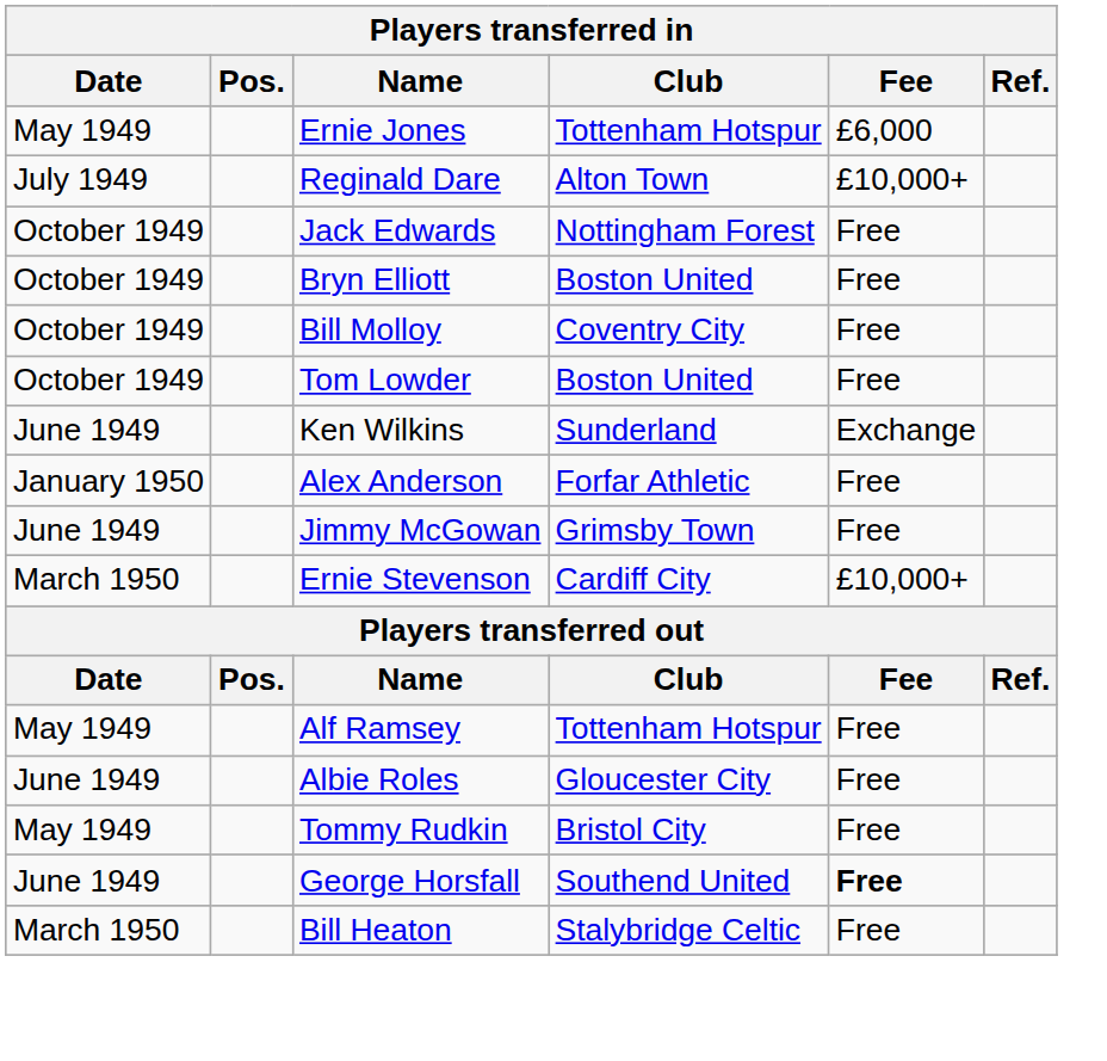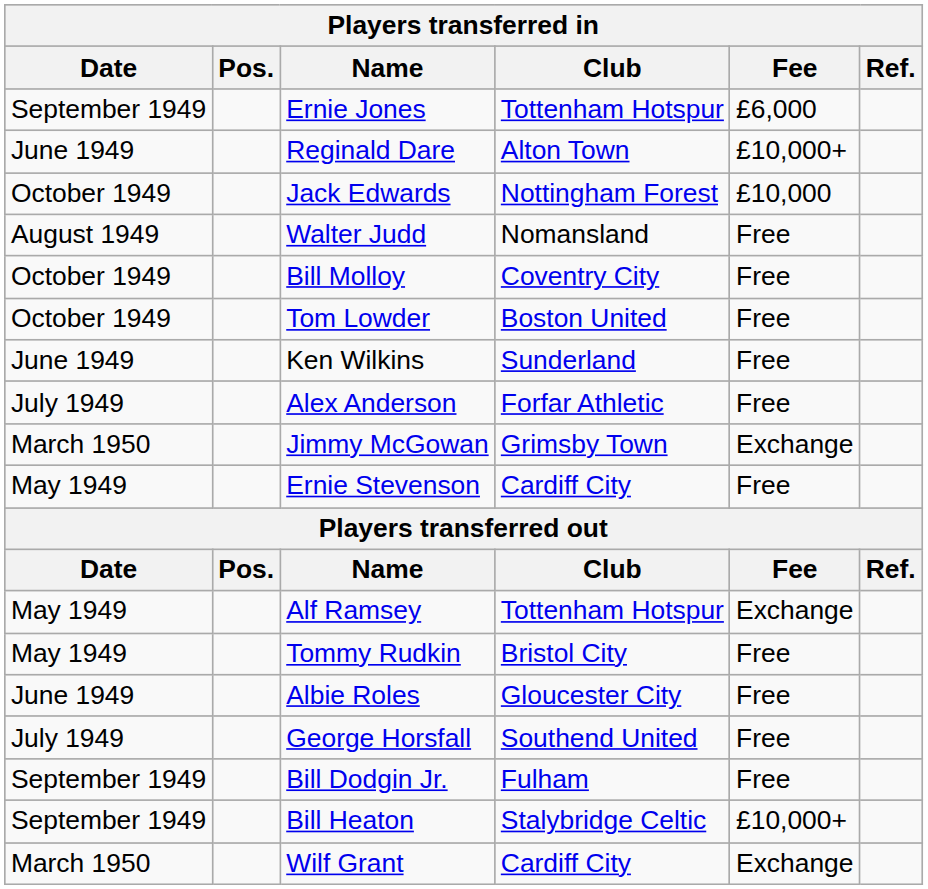Ernie Jones | Date: May 1949 -> September 1949
Reginald Dare | Date: July 1949 -> June 1949
Jack Edwards | Fee: Free -> £10,000
+ row: August 1949 | Walter Judd | Nomansland | Free
- row: October 1949 | Bryn Elliott | Boston United | Free
Ken Wilkins | Fee: Exchange -> Free
Alex Anderson | Date: January 1950 -> July 1949
Jimmy McGowan | Date: June 1949 -> March 1950
Jimmy McGowan | Fee: Free -> Exchange
Ernie Stevenson | Date: March 1950 -> May 1949
Ernie Stevenson | Fee: £10,000+ -> Free
Alf Ramsey | Fee: Free -> Exchange
rows swapped: Tommy Rudkin <-> Albie Roles
George Horsfall | Date: June 1949 -> July 1949
George Horsfall | Fee: bold -> normal
+ row: September 1949 | Bill Dodgin Jr. | Fulham | Free
Bill Heaton | Date: March 1950 -> September 1949
Bill Heaton | Fee: Free -> £10,000+
+ row: March 1950 | Wilf Grant | Cardiff City | Exchange
